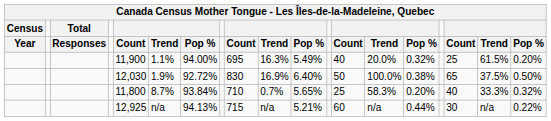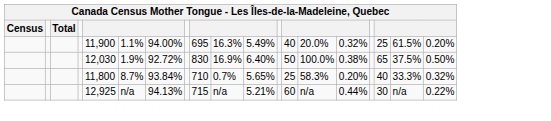- row: Year | Responses | Count | Trend | Pop % | Count | Trend | Pop % | Count | Trend | Pop % | Count | Trend | Pop %
